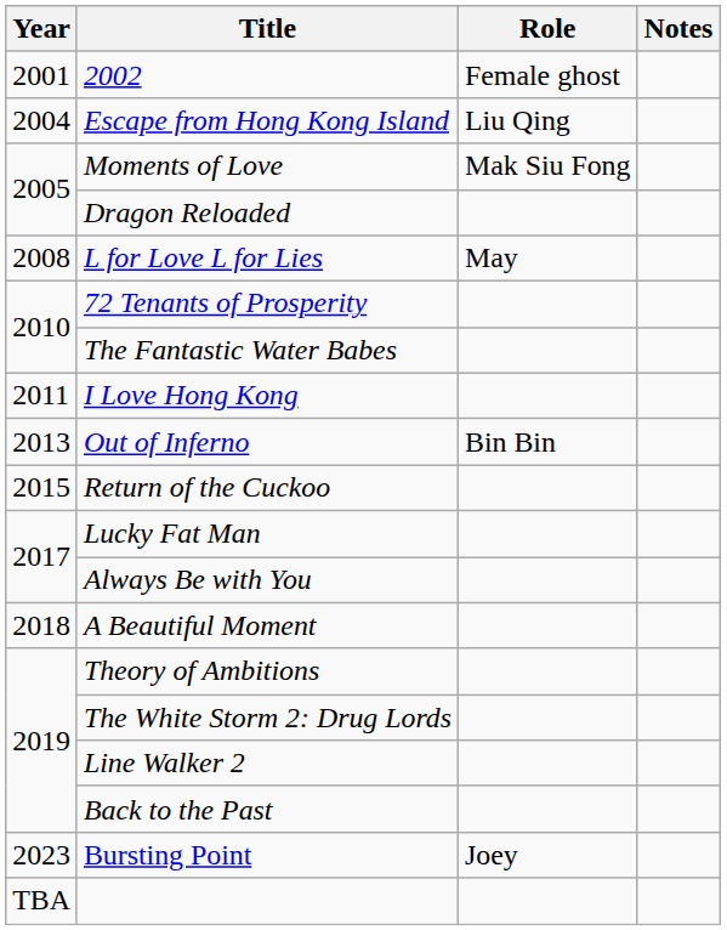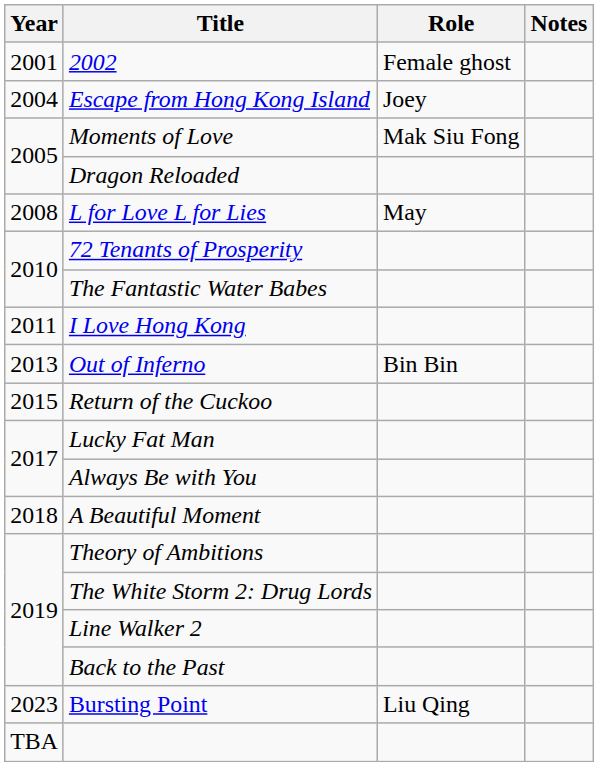Escape from Hong Kong Island | Role: Liu Qing -> Joey
Bursting Point | Role: Joey -> Liu Qing
